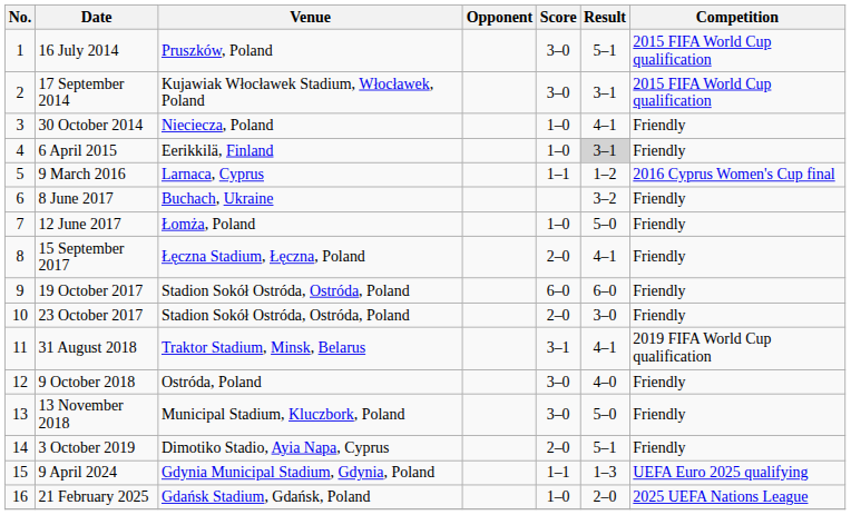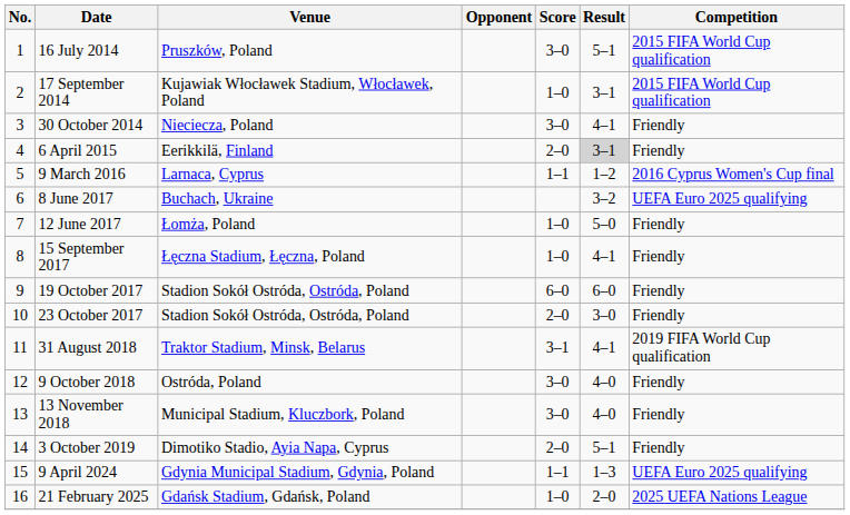17 September 2014 | Score: 3–0 -> 1–0
30 October 2014 | Score: 1–0 -> 3–0
6 April 2015 | Score: 1–0 -> 2–0
8 June 2017 | Competition: Friendly -> UEFA Euro 2025 qualifying
15 September 2017 | Score: 2–0 -> 1–0
13 November 2018 | Result: 5–0 -> 4–0
